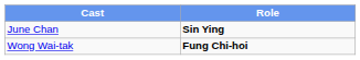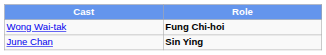rows swapped: Wong Wai-tak <-> June Chan
